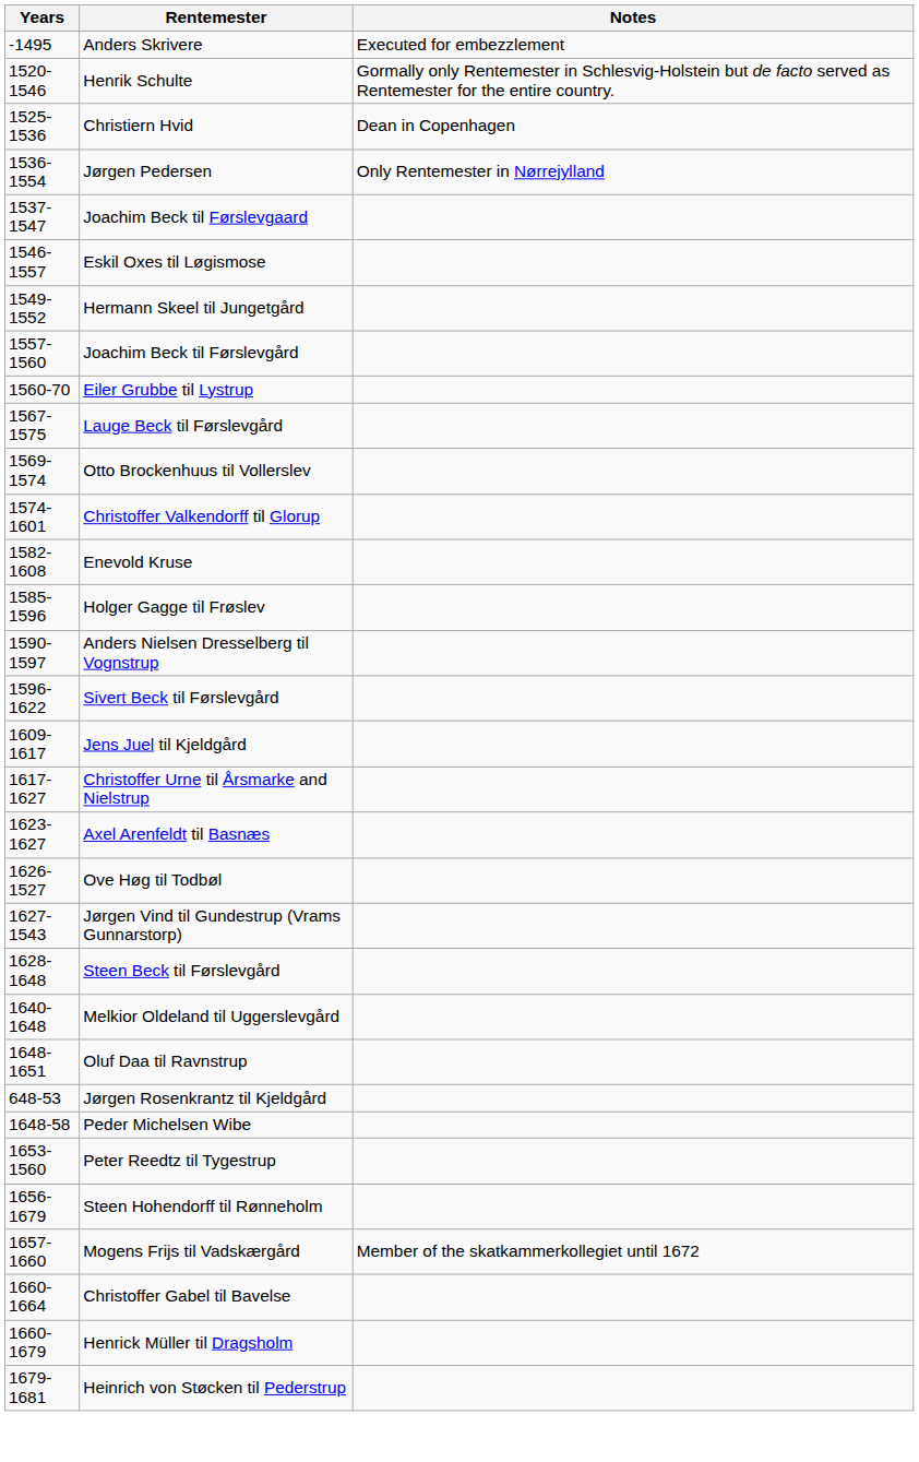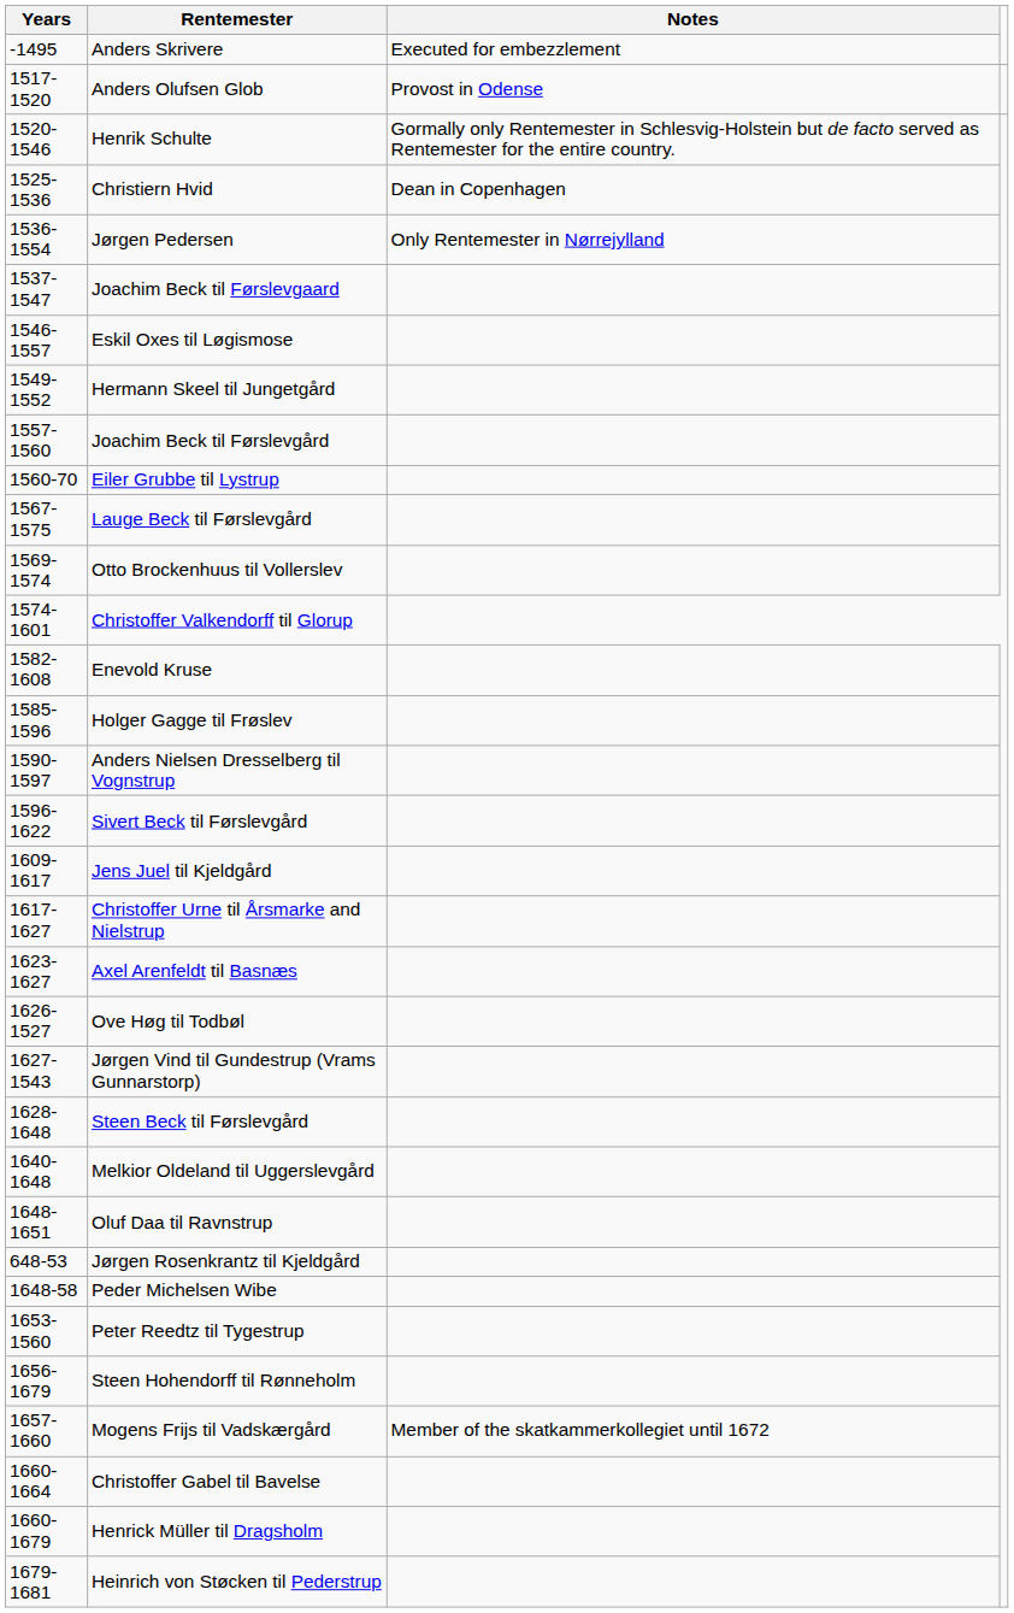+ row: 1517-1520 | Anders Olufsen Glob | Provost in Odense
